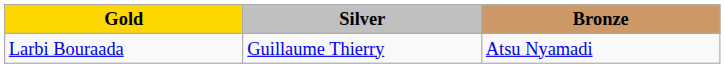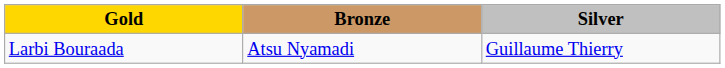columns swapped: Silver <-> Bronze
